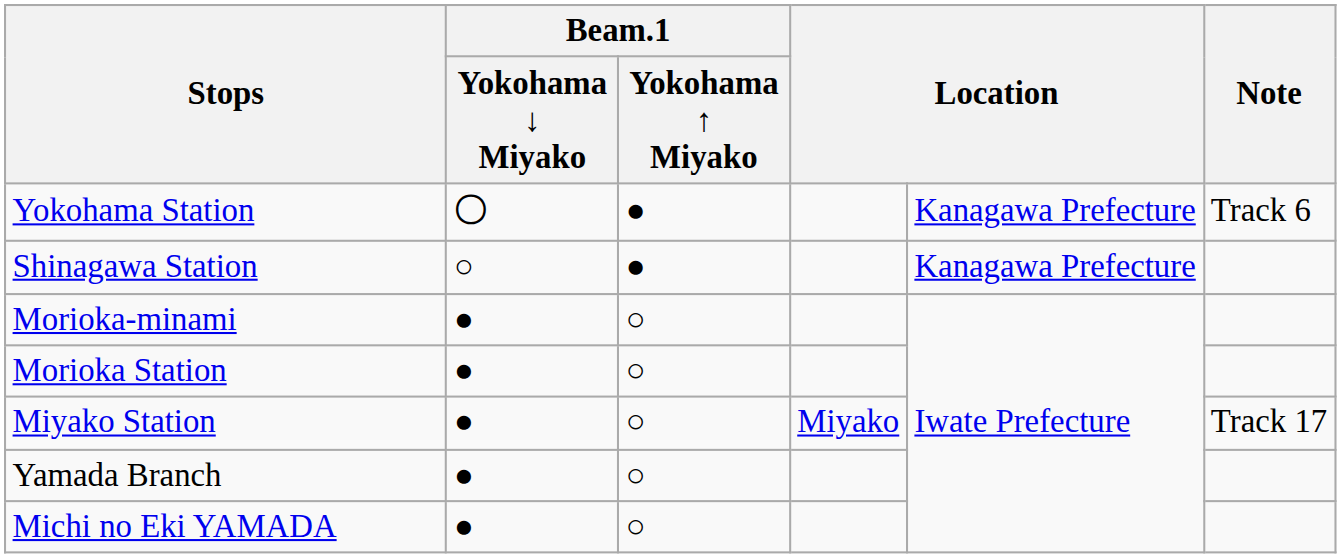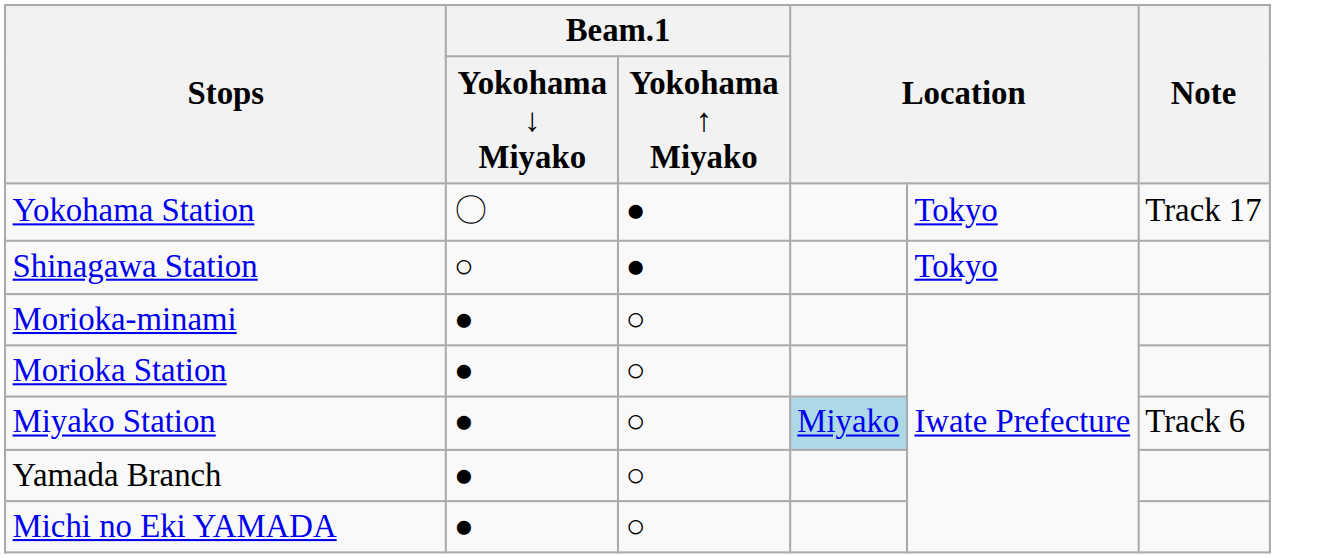Yokohama Station | Beam.1 / Yokohama ↓ Miyako: bold -> normal
Yokohama Station | column 5: Kanagawa Prefecture -> Tokyo
Yokohama Station | Note: Track 6 -> Track 17
Shinagawa Station | column 5: Kanagawa Prefecture -> Tokyo
Miyako Station | column 4: no background -> lightblue background
Miyako Station | Note: Track 17 -> Track 6
